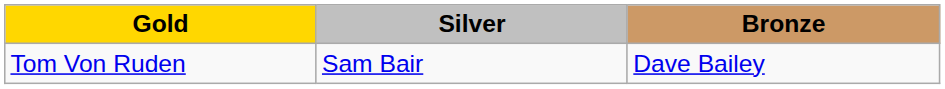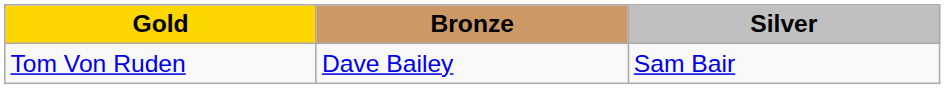columns swapped: Silver <-> Bronze
